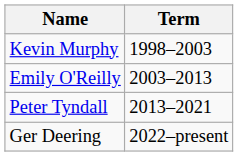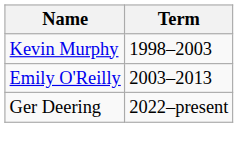- row: Peter Tyndall | 2013–2021
